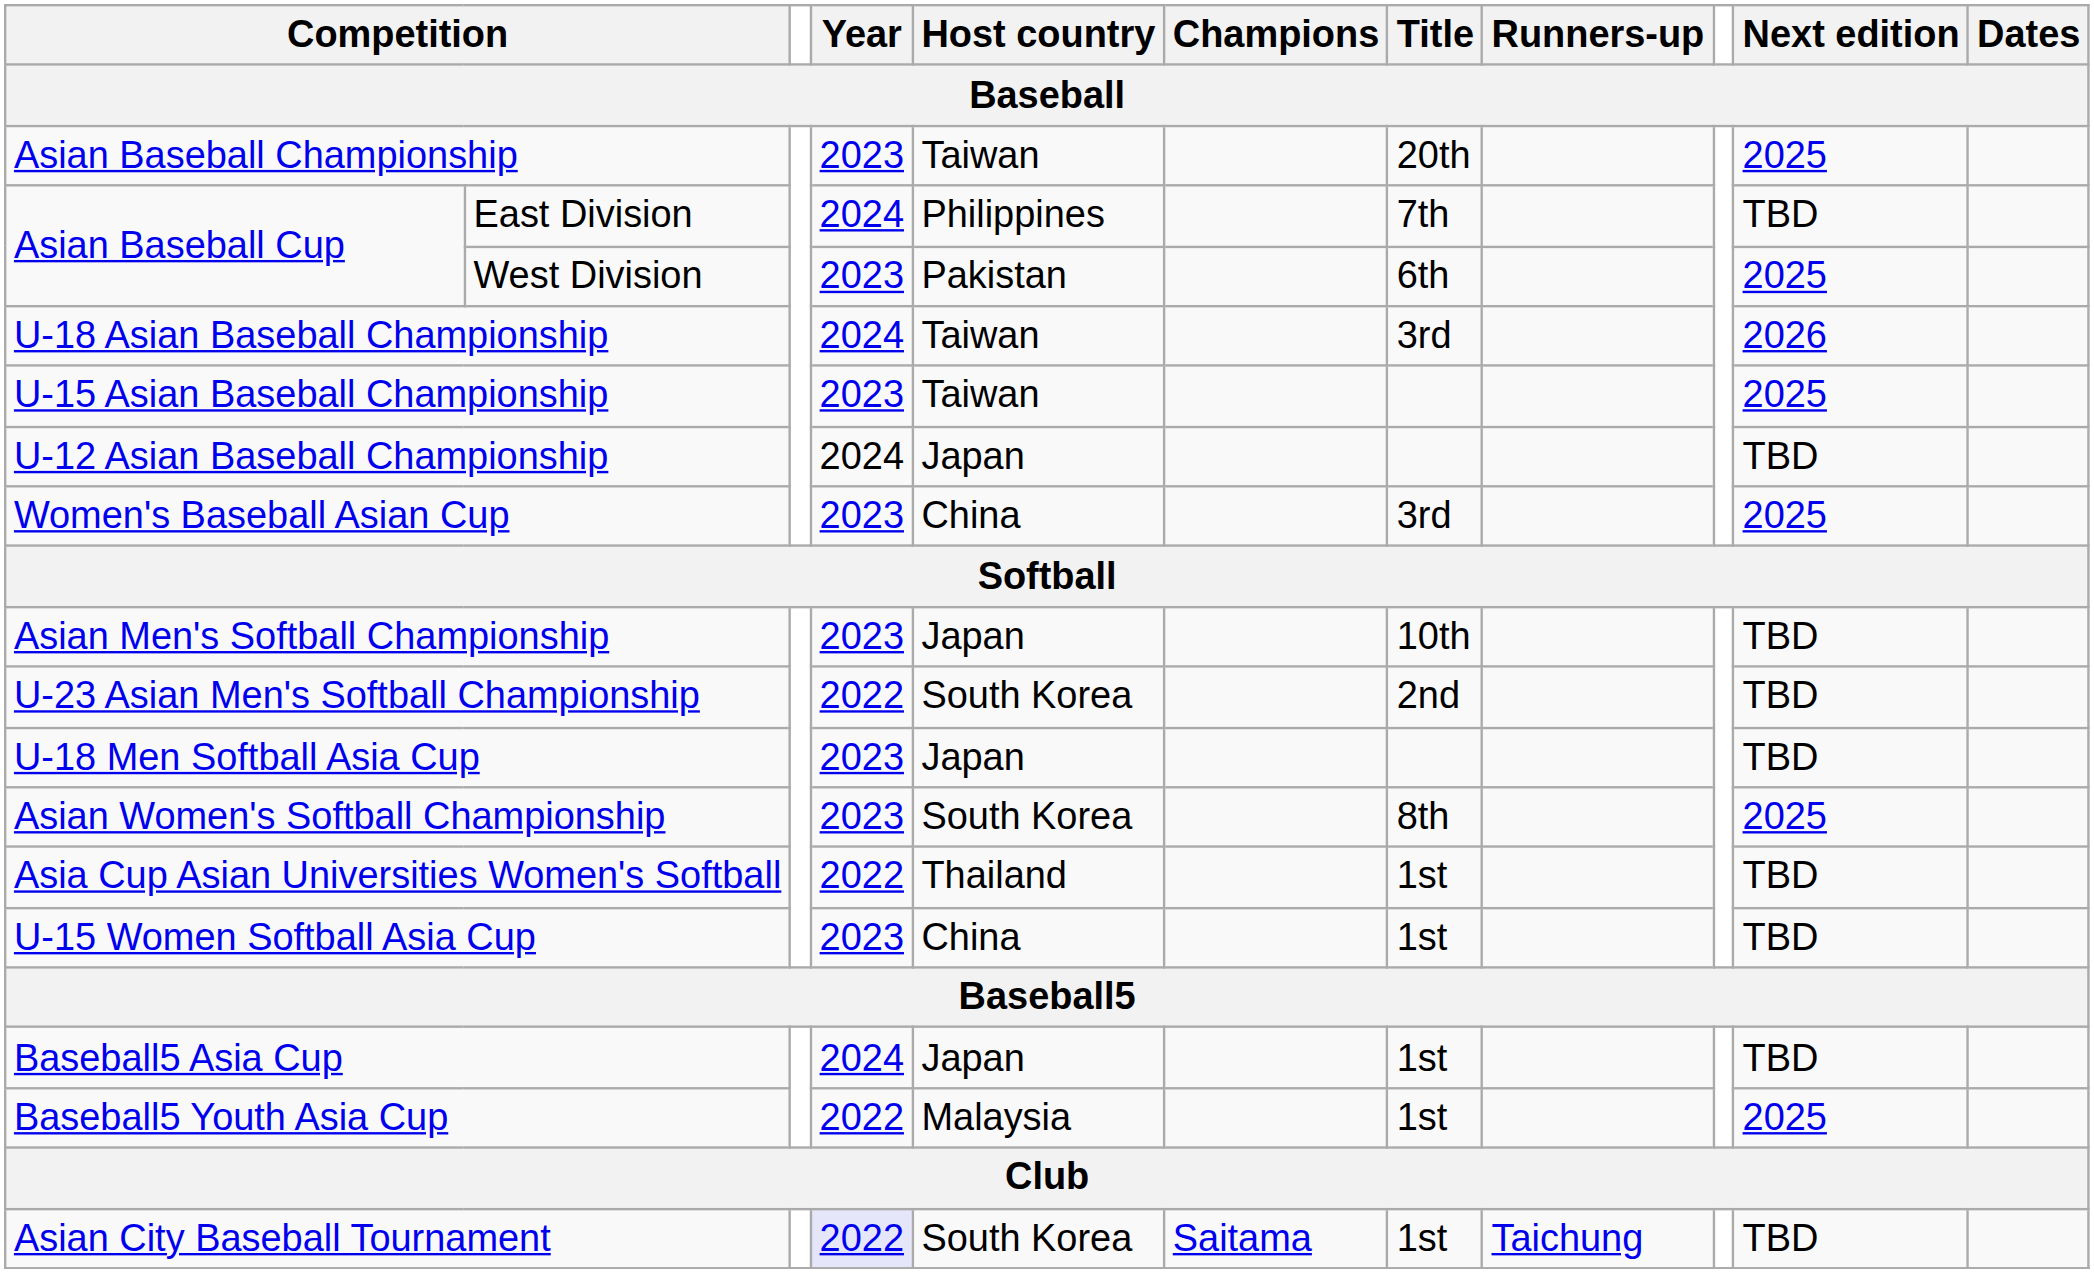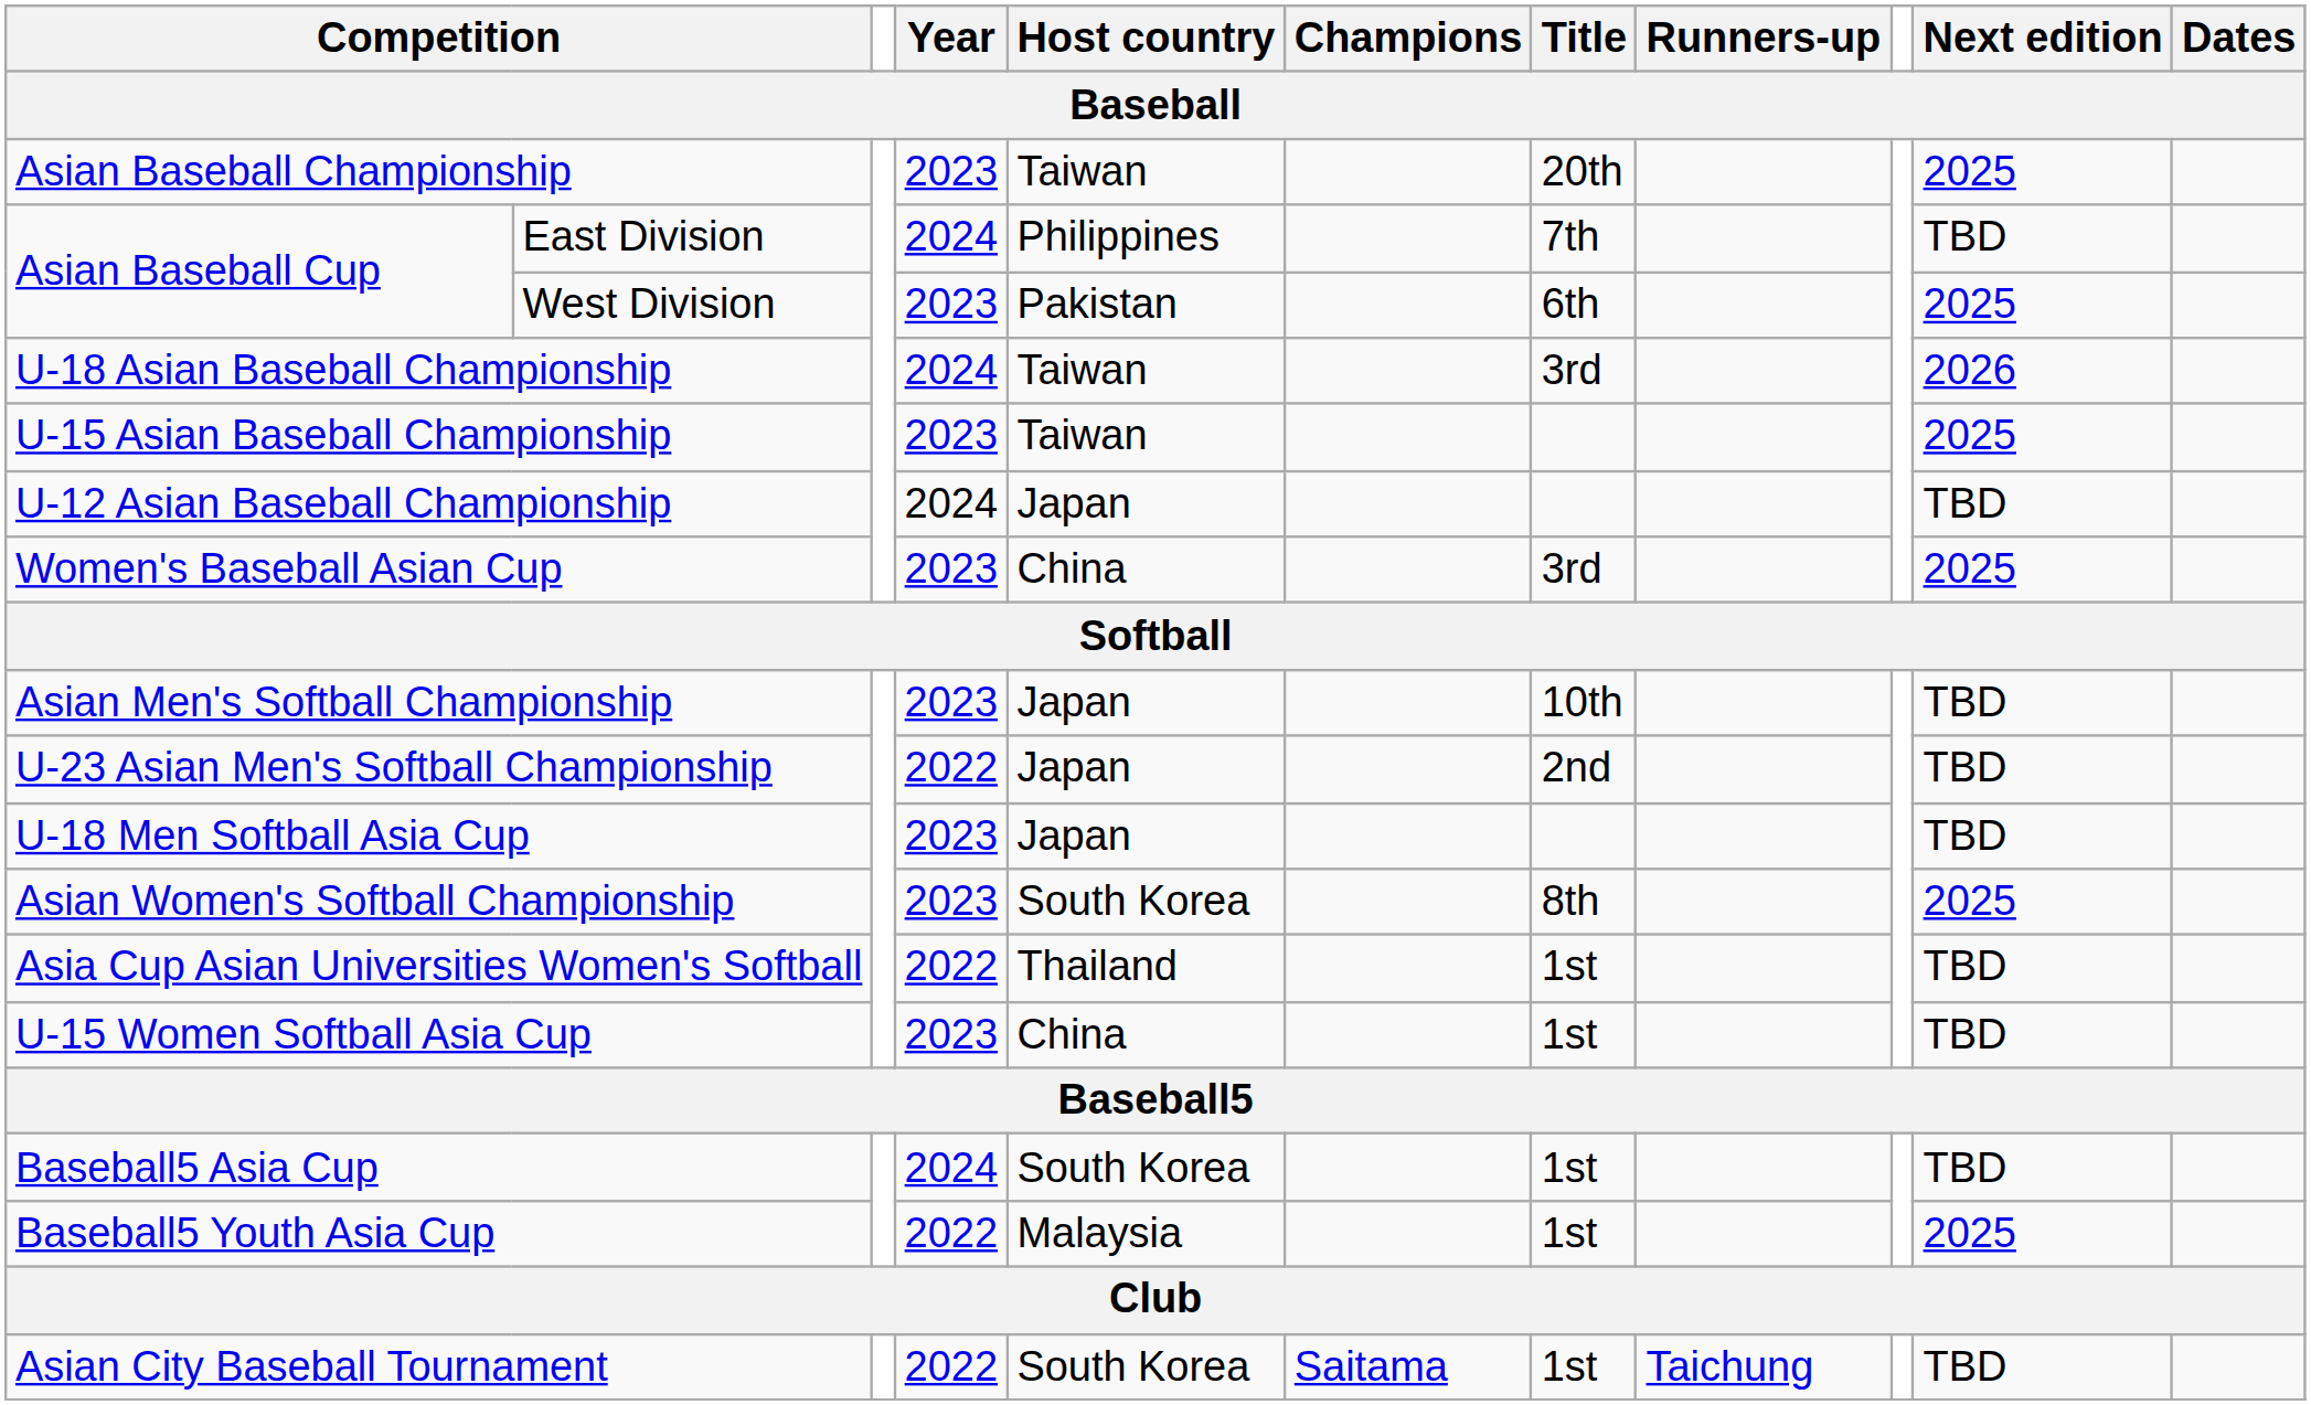U-23 Asian Men's Softball Championship | Host country: South Korea -> Japan
Baseball5 Asia Cup | Host country: Japan -> South Korea
Asian City Baseball Tournament | Year: lavender background -> no background
